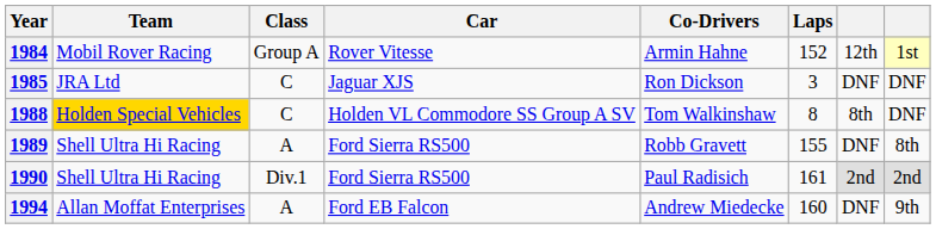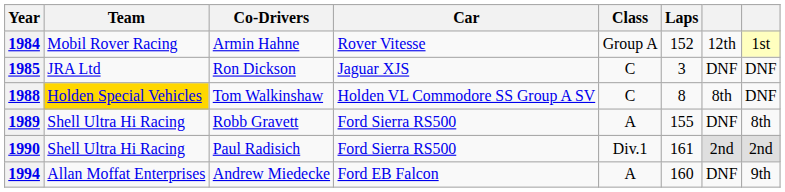columns swapped: Co-Drivers <-> Class
